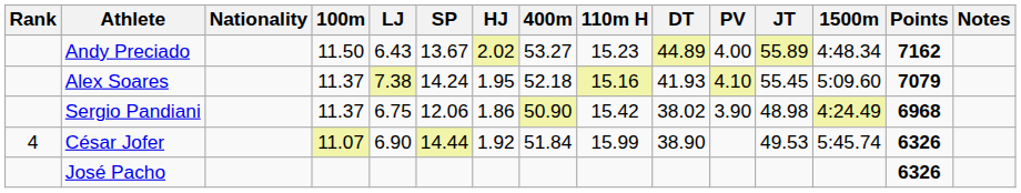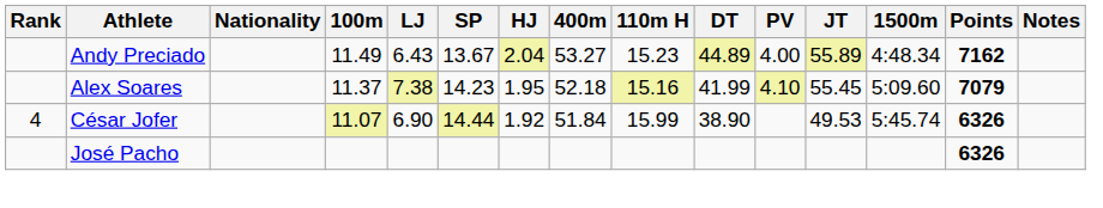Andy Preciado | 100m: 11.50 -> 11.49
Andy Preciado | HJ: 2.02 -> 2.04
Alex Soares | SP: 14.24 -> 14.23
Alex Soares | DT: 41.93 -> 41.99
- row: Sergio Pandiani | 11.37 | 6.75 | 12.06 | 1.86 | 50.90 | 15.42 | 38.02 | 3.90 | 48.98 | 4:24.49 | 6968
